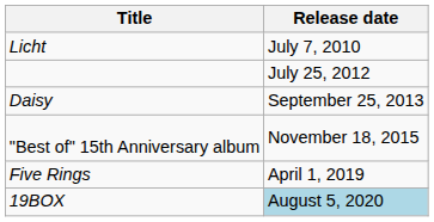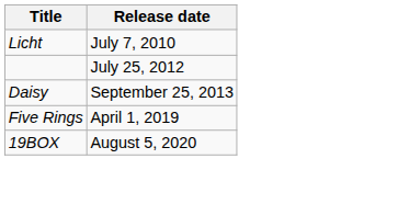- row: "Best of" 15th Anniversary album | November 18, 2015
19BOX | Release date: lightblue background -> no background
